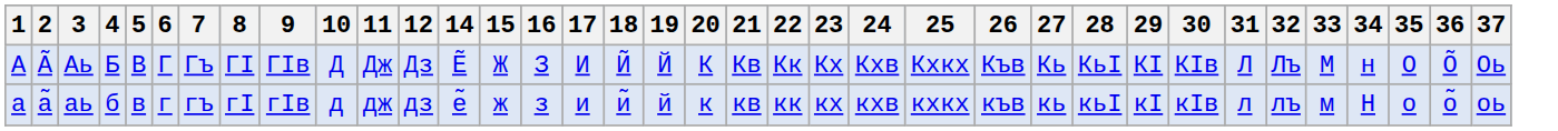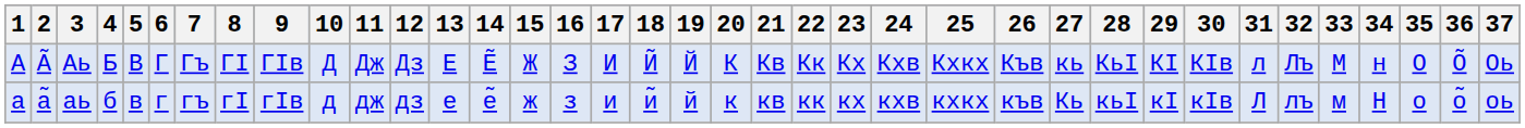+ column: 13 | Е | е
Аь | 27: Кь -> кь
Аь | 31: Л -> л
аь | 27: кь -> Кь
аь | 31: л -> Л
